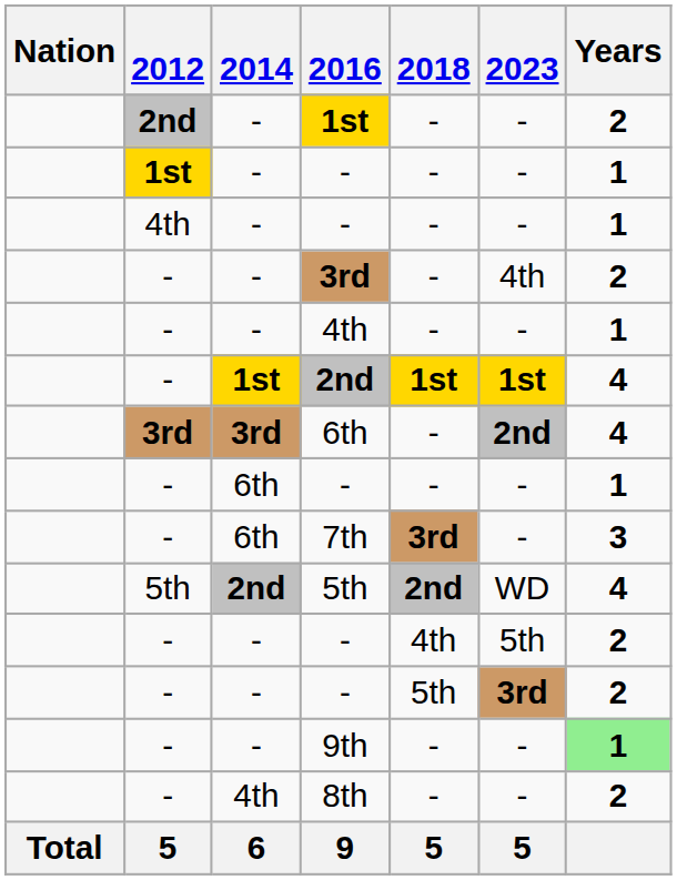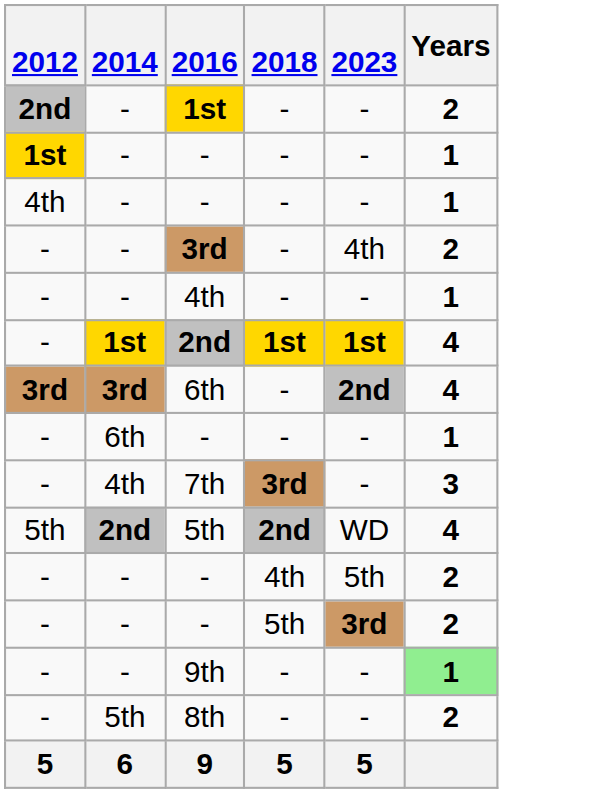- column: Nation | Total
7th | 2014: 6th -> 4th
8th | 2014: 4th -> 5th
